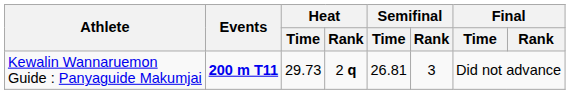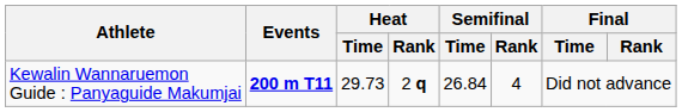Kewalin Wannaruemon Guide : Panyaguide Makumjai | Semifinal / Time: 26.81 -> 26.84
Kewalin Wannaruemon Guide : Panyaguide Makumjai | Semifinal / Rank: 3 -> 4
